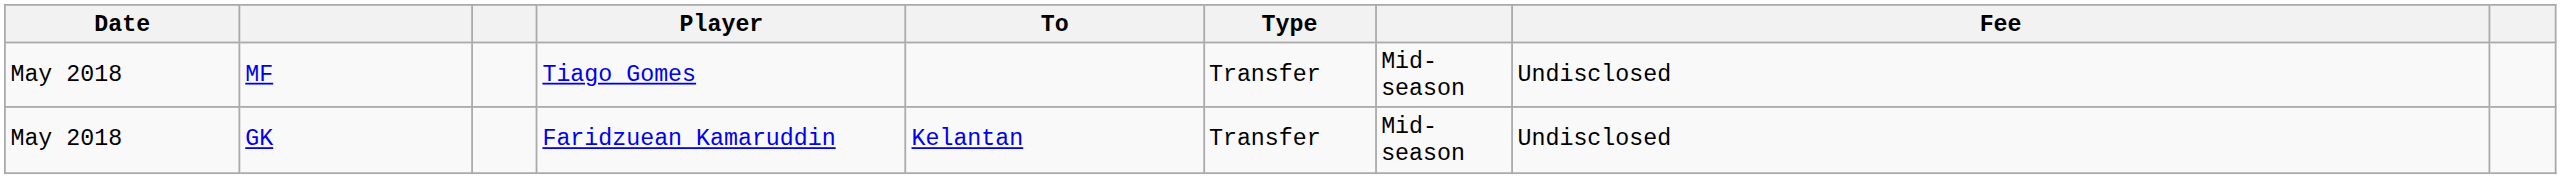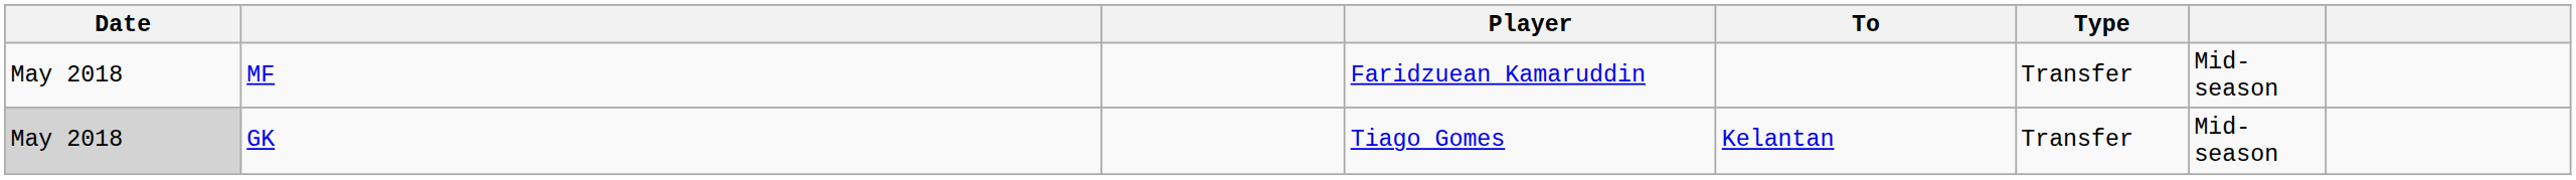- column: Fee | Undisclosed | Undisclosed
MF | Player: Tiago Gomes -> Faridzuean Kamaruddin
GK | Date: no background -> lightgrey background
GK | Player: Faridzuean Kamaruddin -> Tiago Gomes
